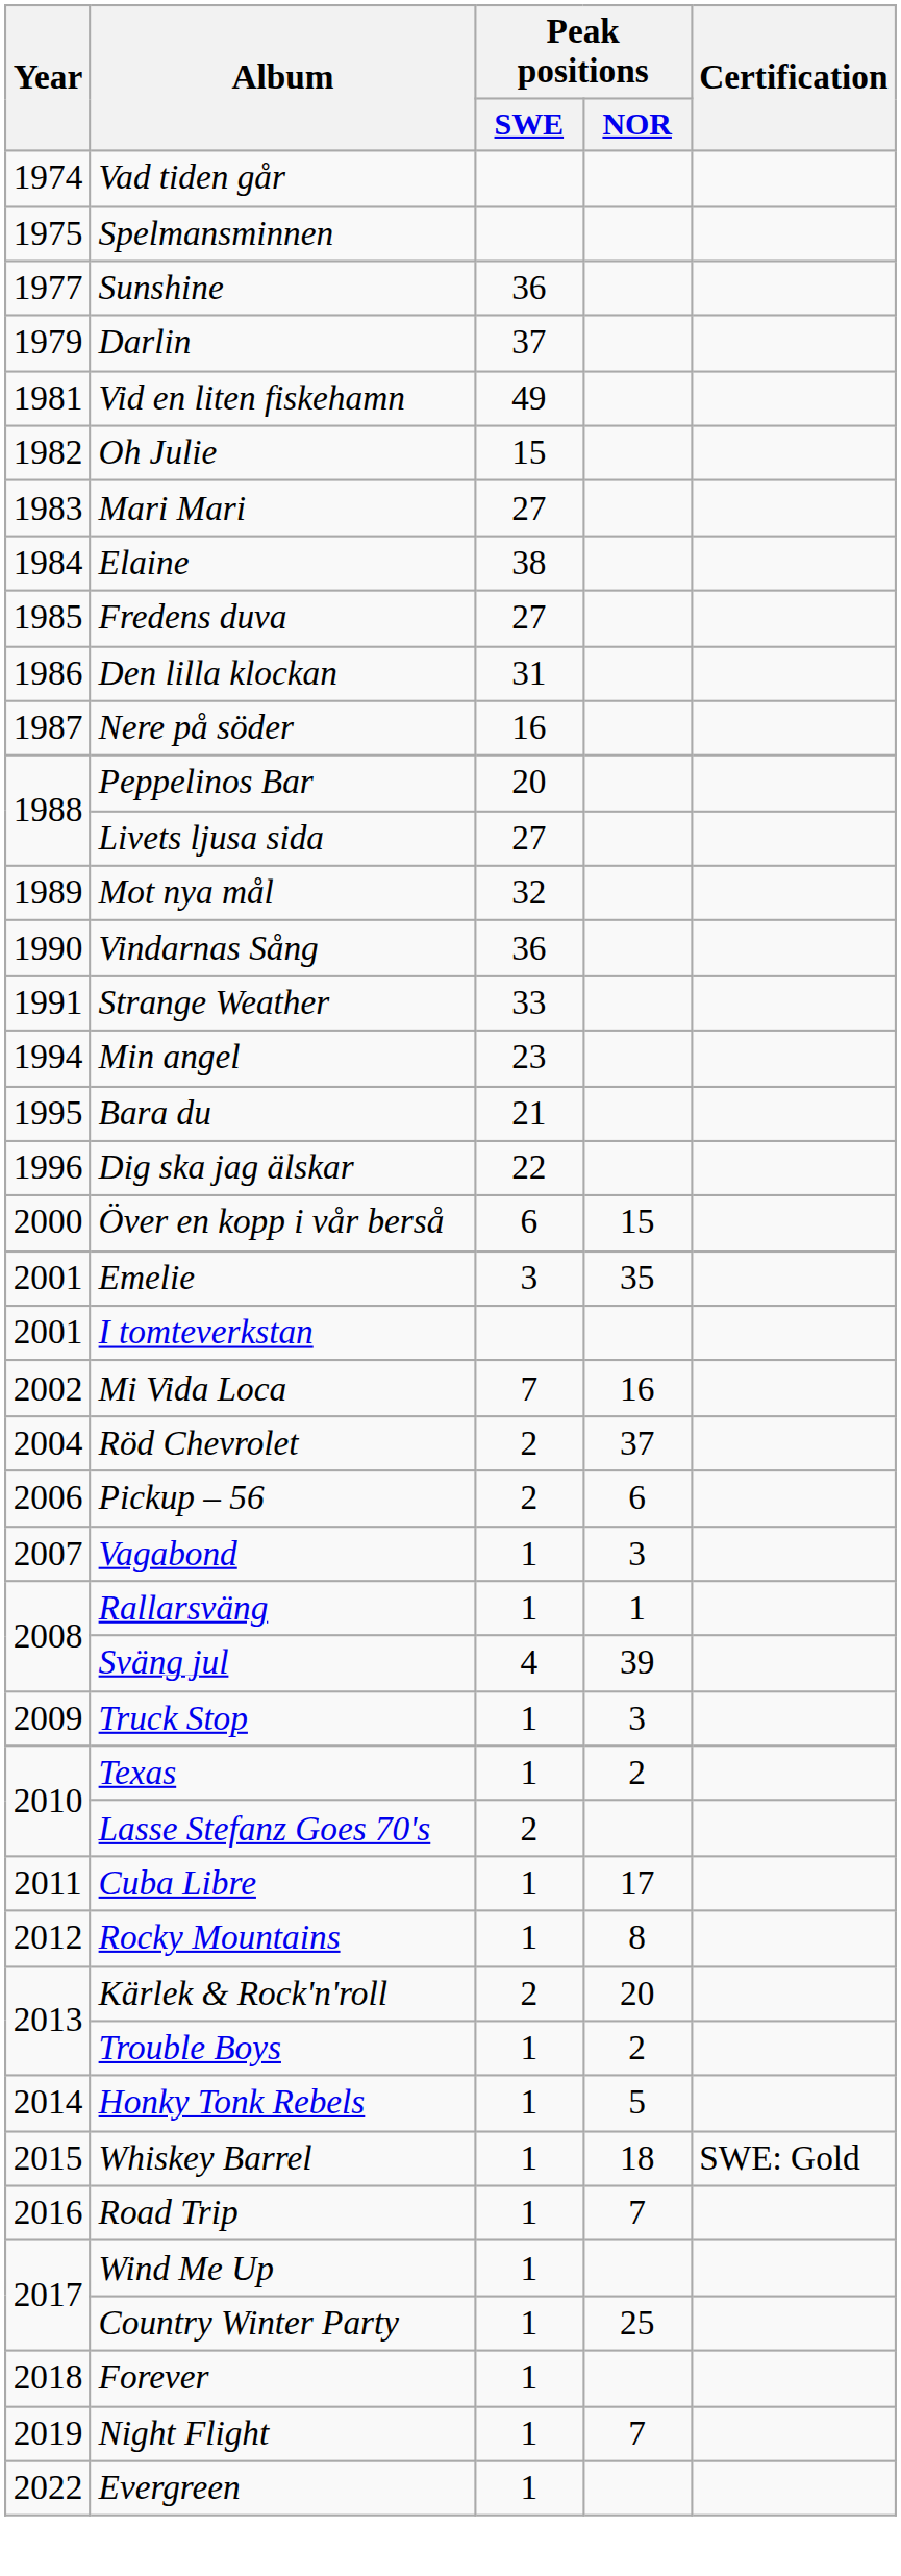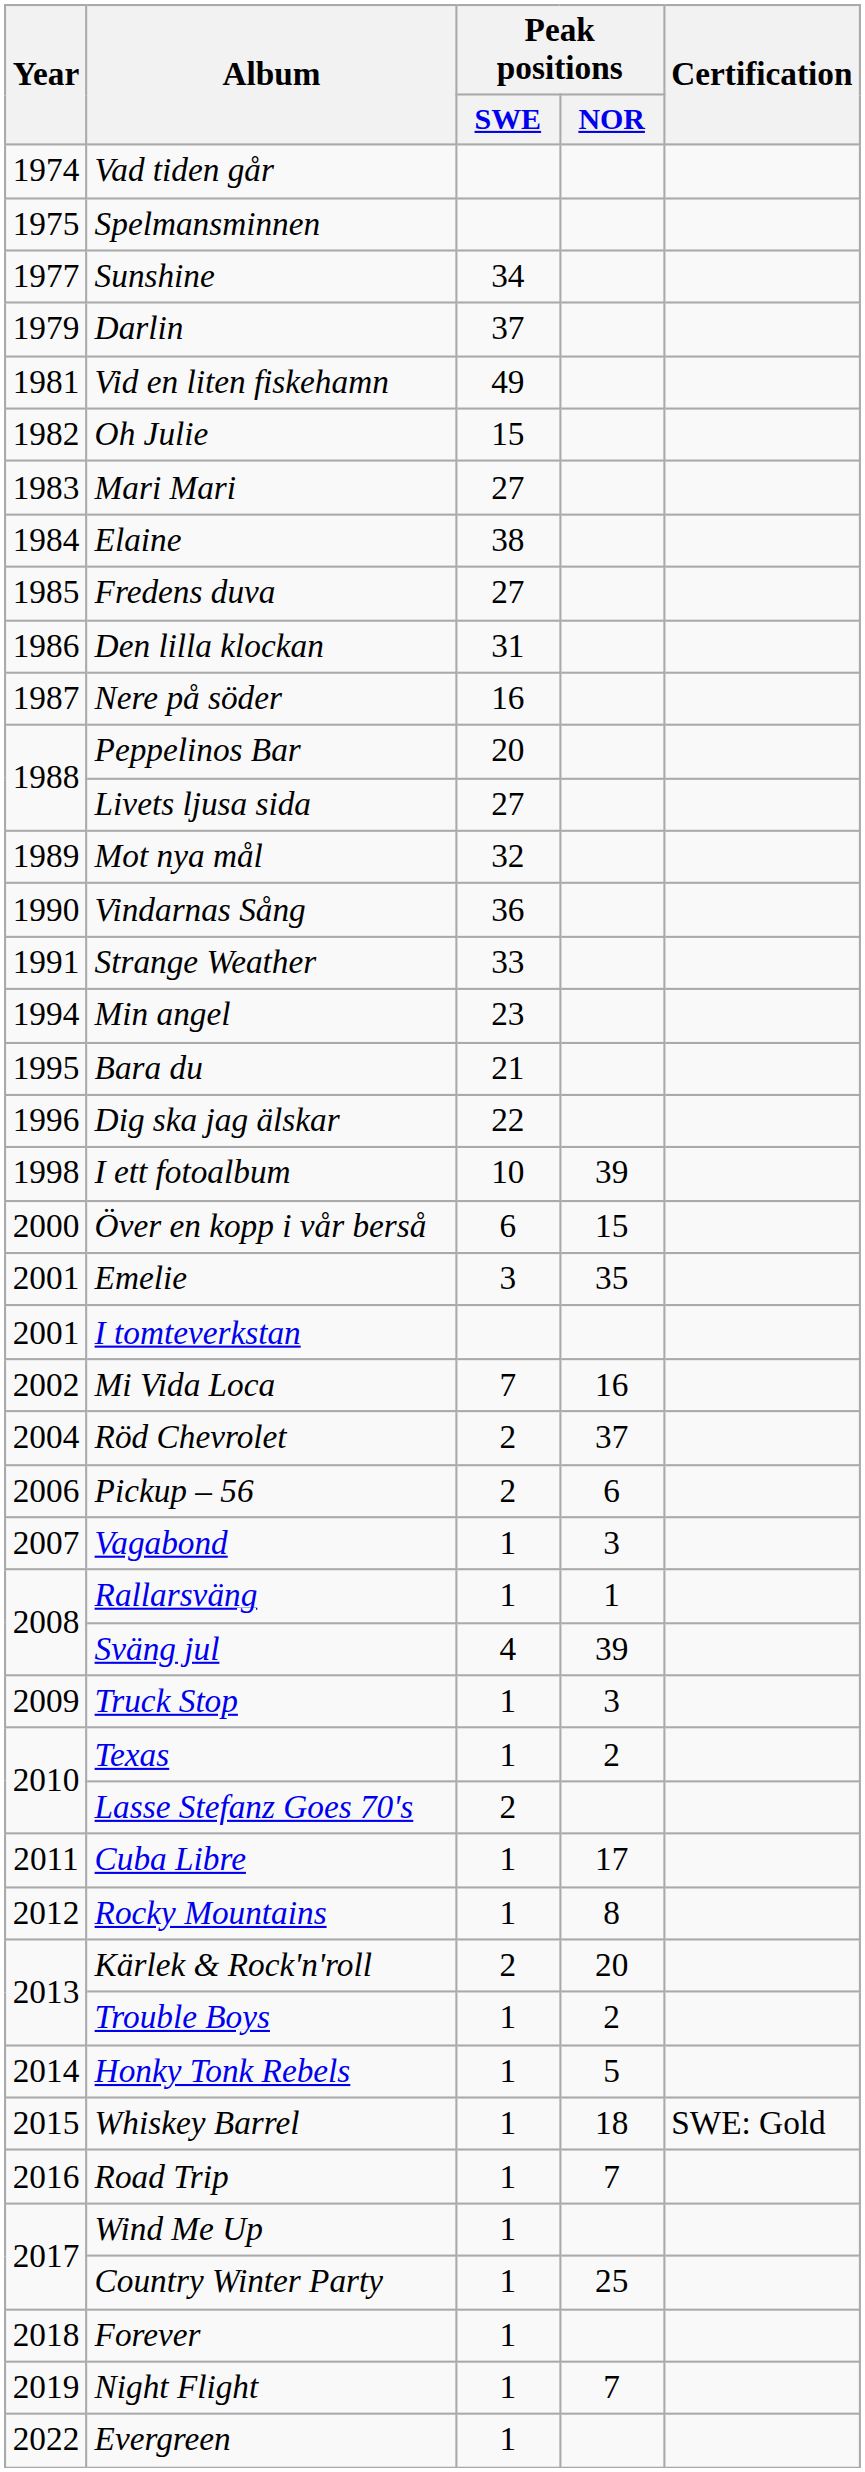Sunshine | Peak positions / SWE: 36 -> 34
+ row: 1998 | I ett fotoalbum | 10 | 39
